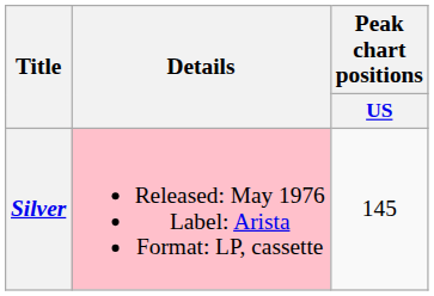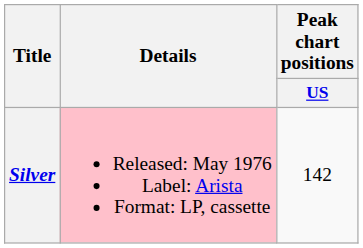Silver | Peak chart positions / US: 145 -> 142
